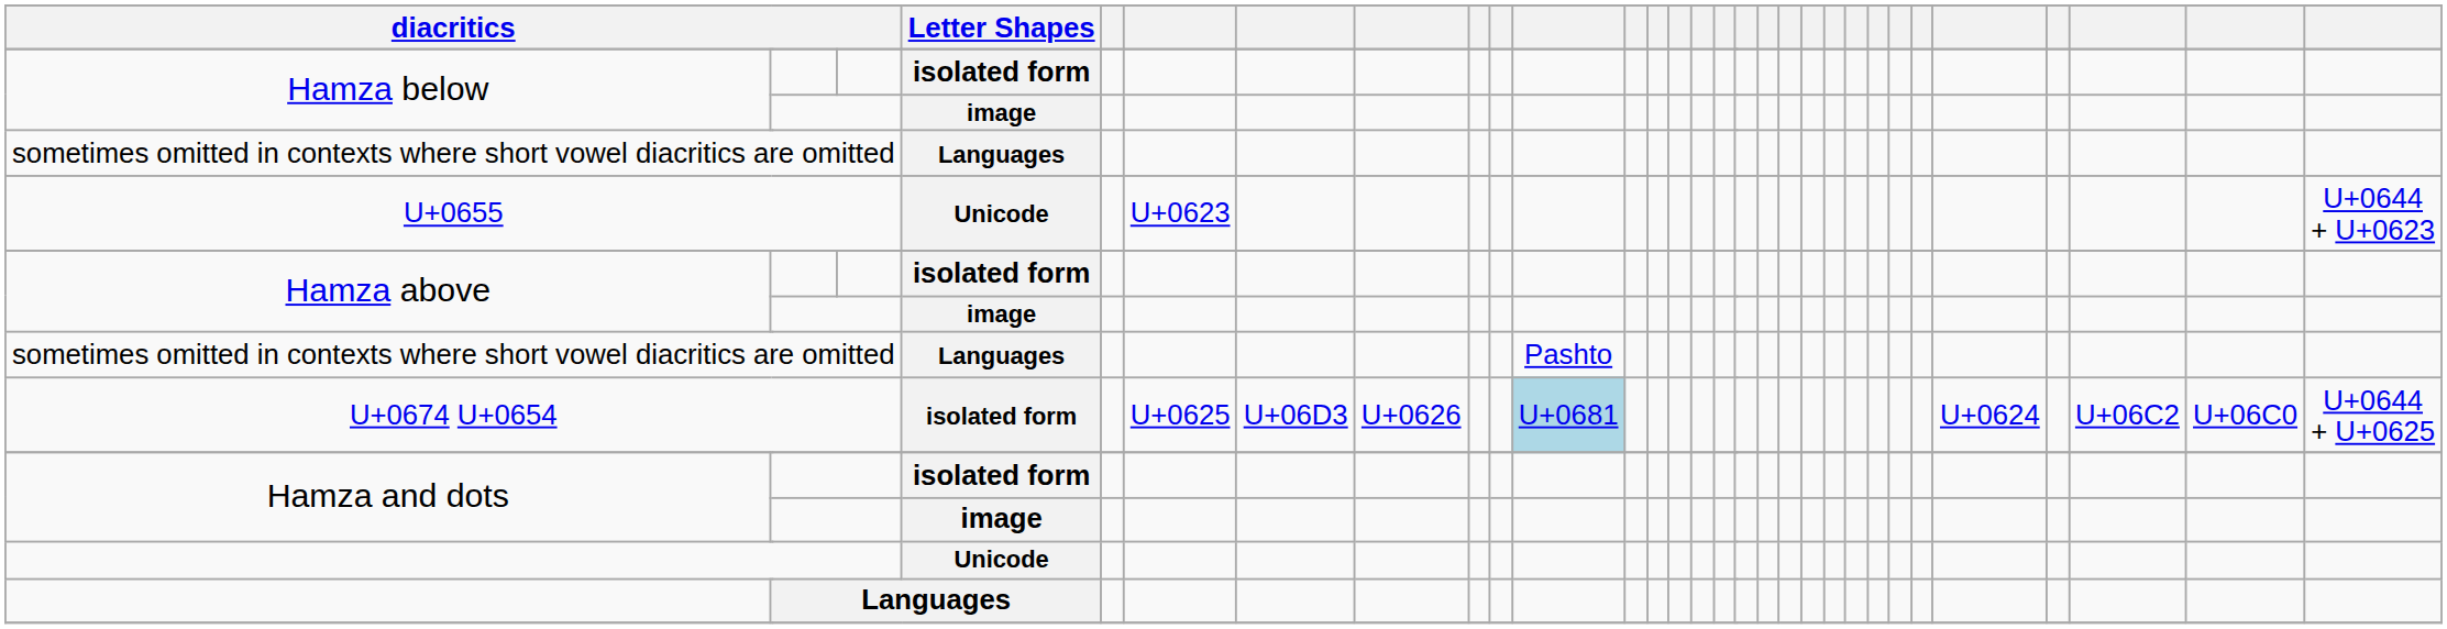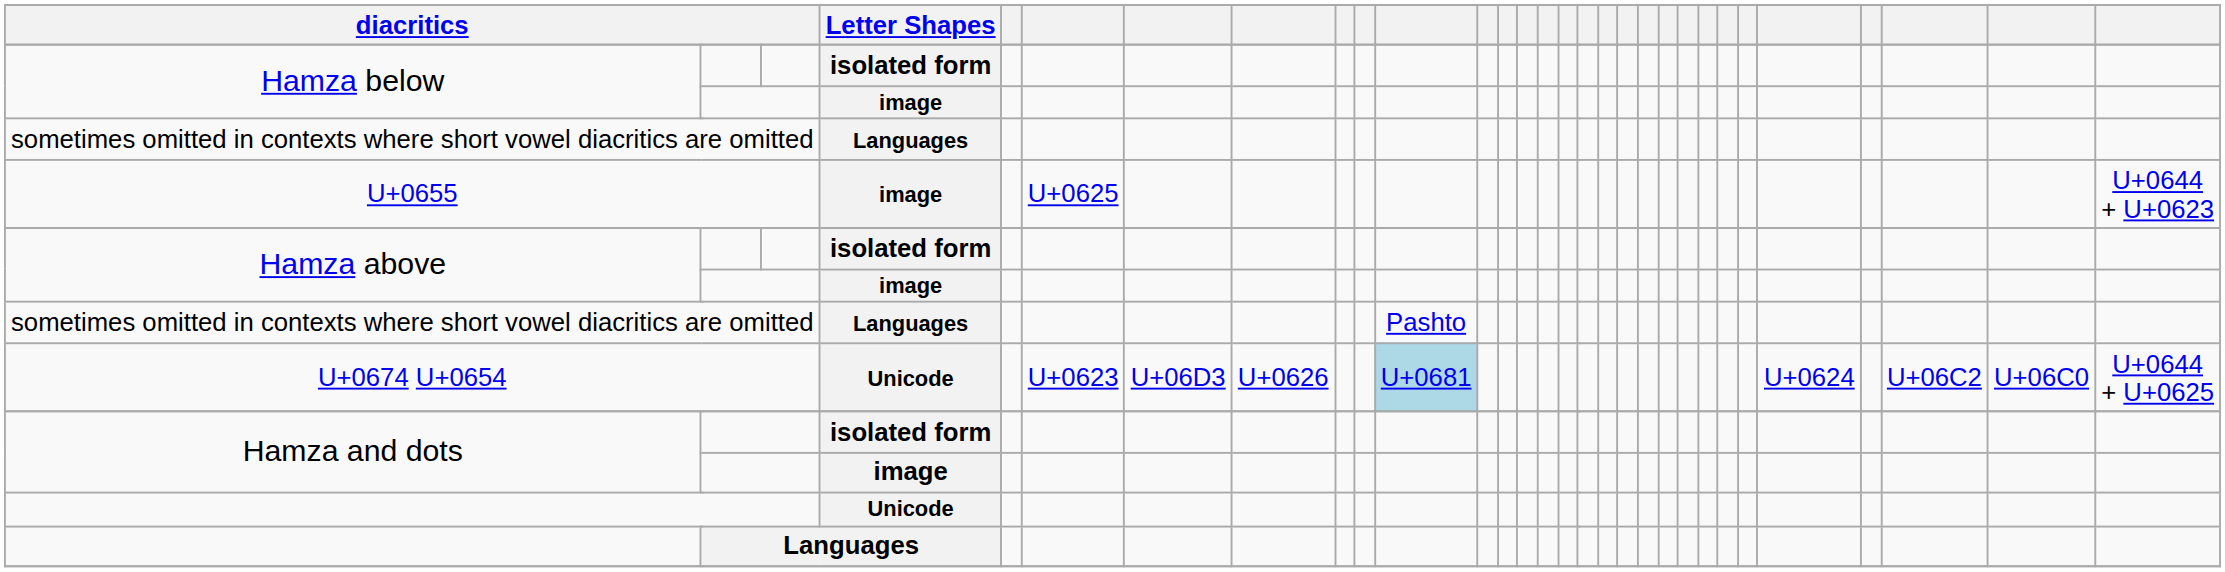U+0655 | Letter Shapes: Unicode -> image
U+0655 | column 7: U+0623 -> U+0625
U+0674 U+0654 | Letter Shapes: isolated form -> Unicode
U+0674 U+0654 | column 7: U+0625 -> U+0623
